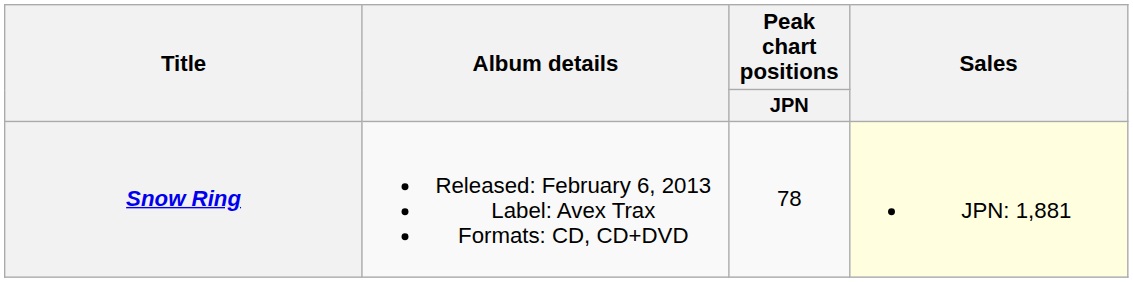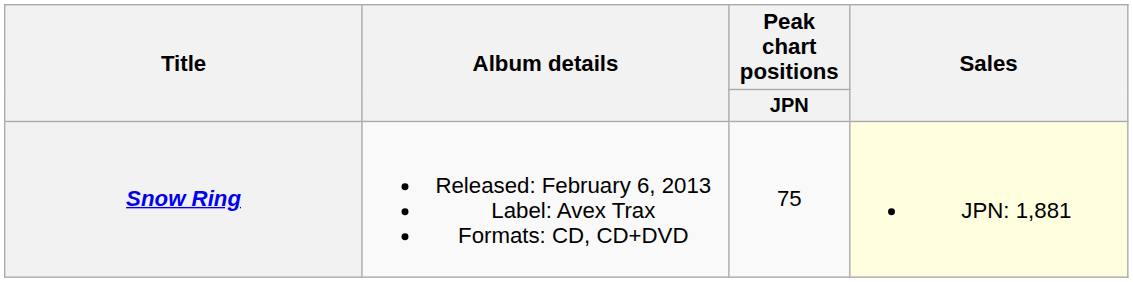Snow Ring | Peak chart positions / JPN: 78 -> 75
